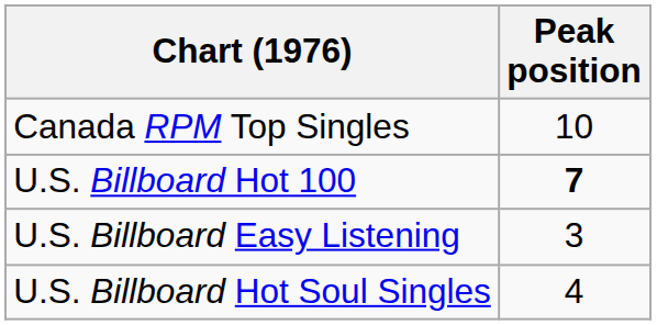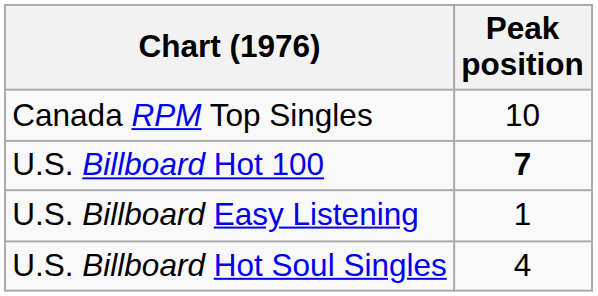U.S. Billboard Easy Listening | Peak position: 3 -> 1
